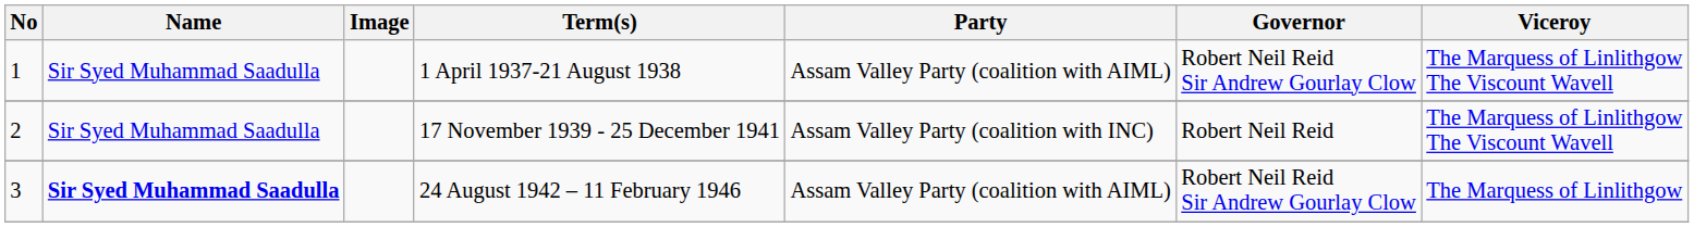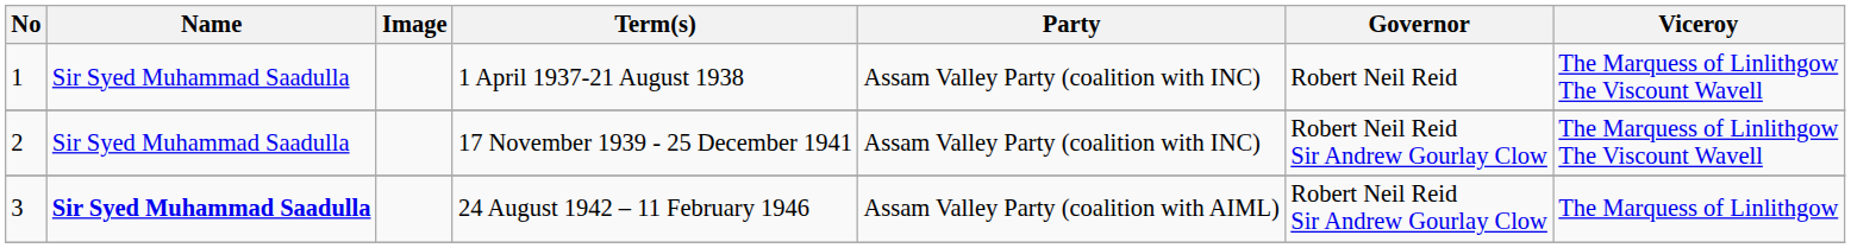1 April 1937-21 August 1938 | Party: Assam Valley Party (coalition with AIML) -> Assam Valley Party (coalition with INC)
1 April 1937-21 August 1938 | Governor: Robert Neil Reid Sir Andrew Gourlay Clow -> Robert Neil Reid
17 November 1939 - 25 December 1941 | Governor: Robert Neil Reid -> Robert Neil Reid Sir Andrew Gourlay Clow
